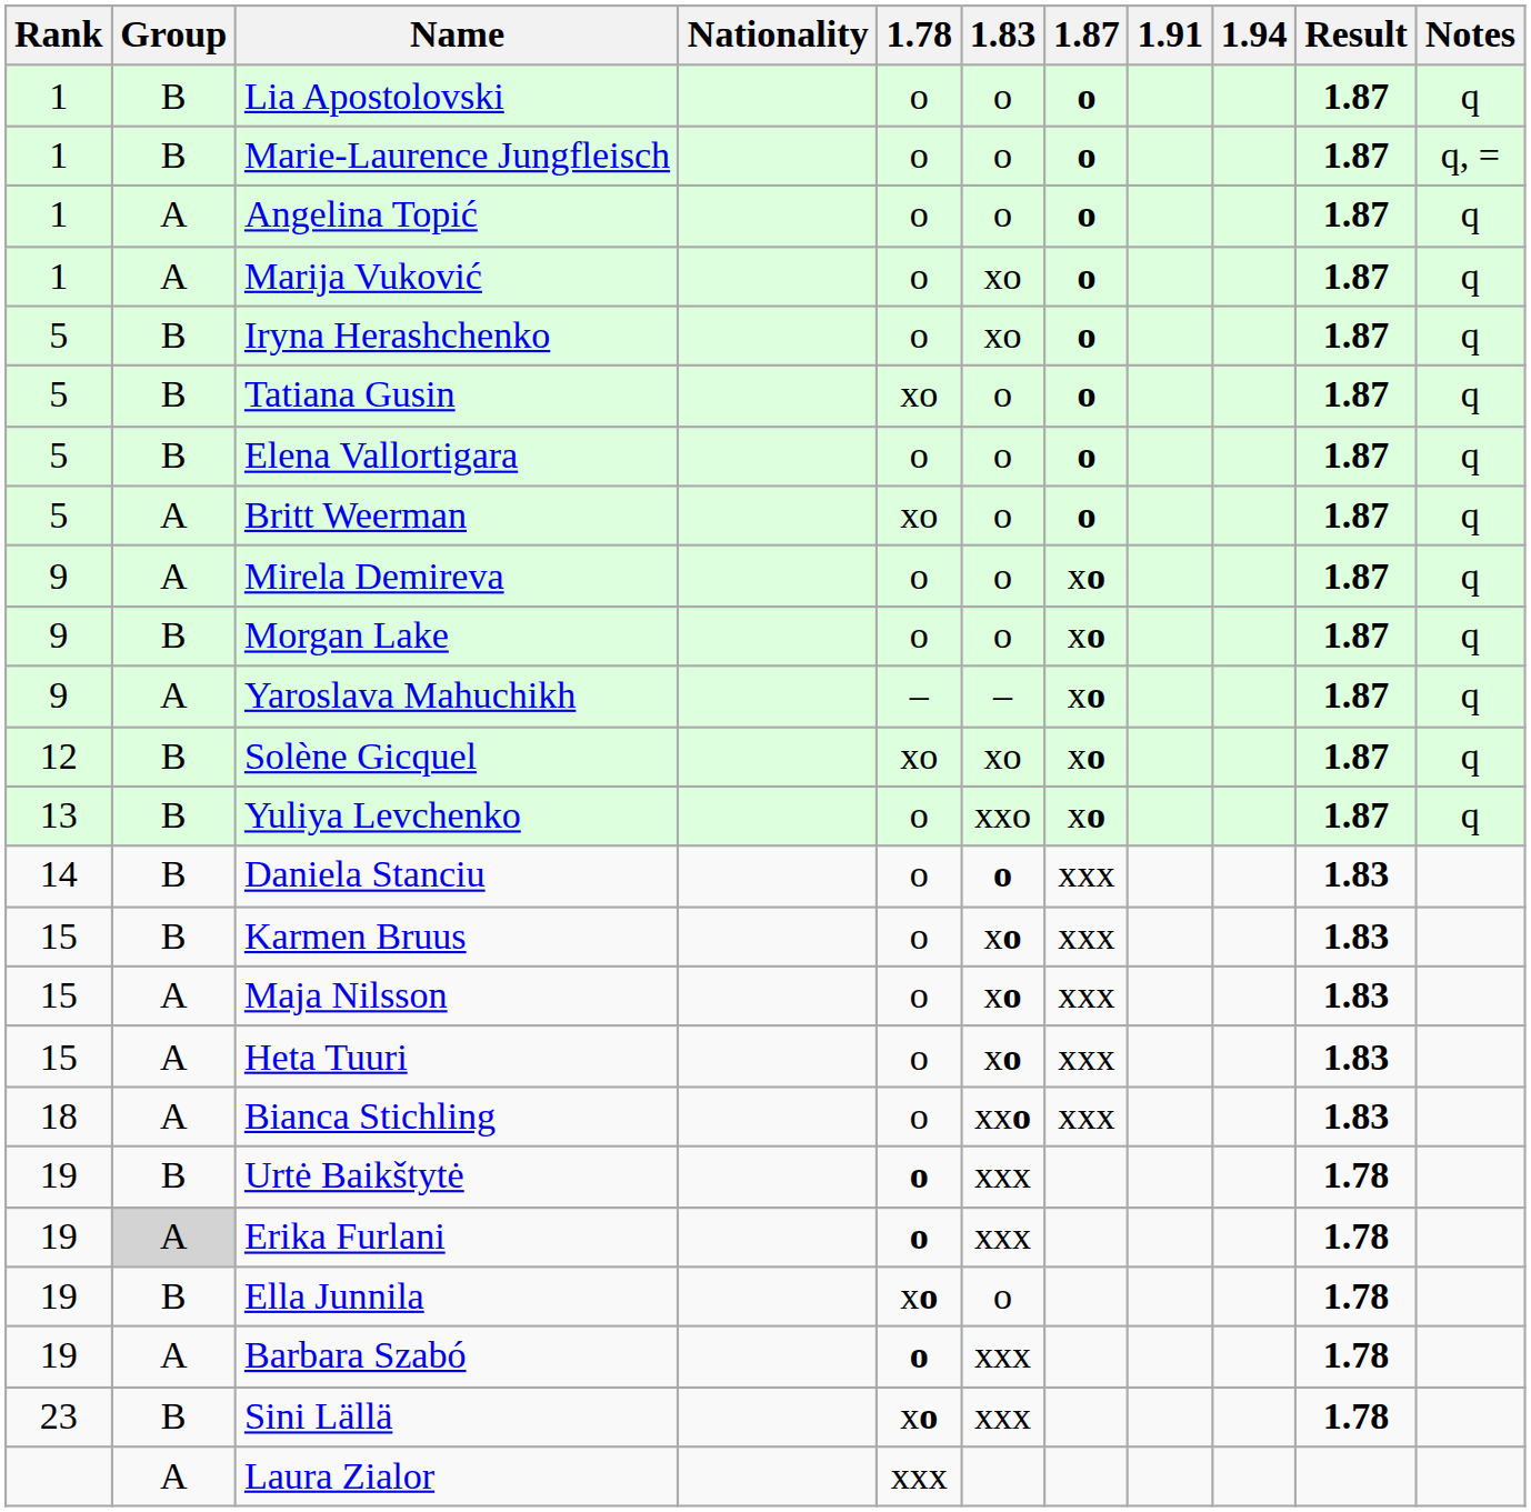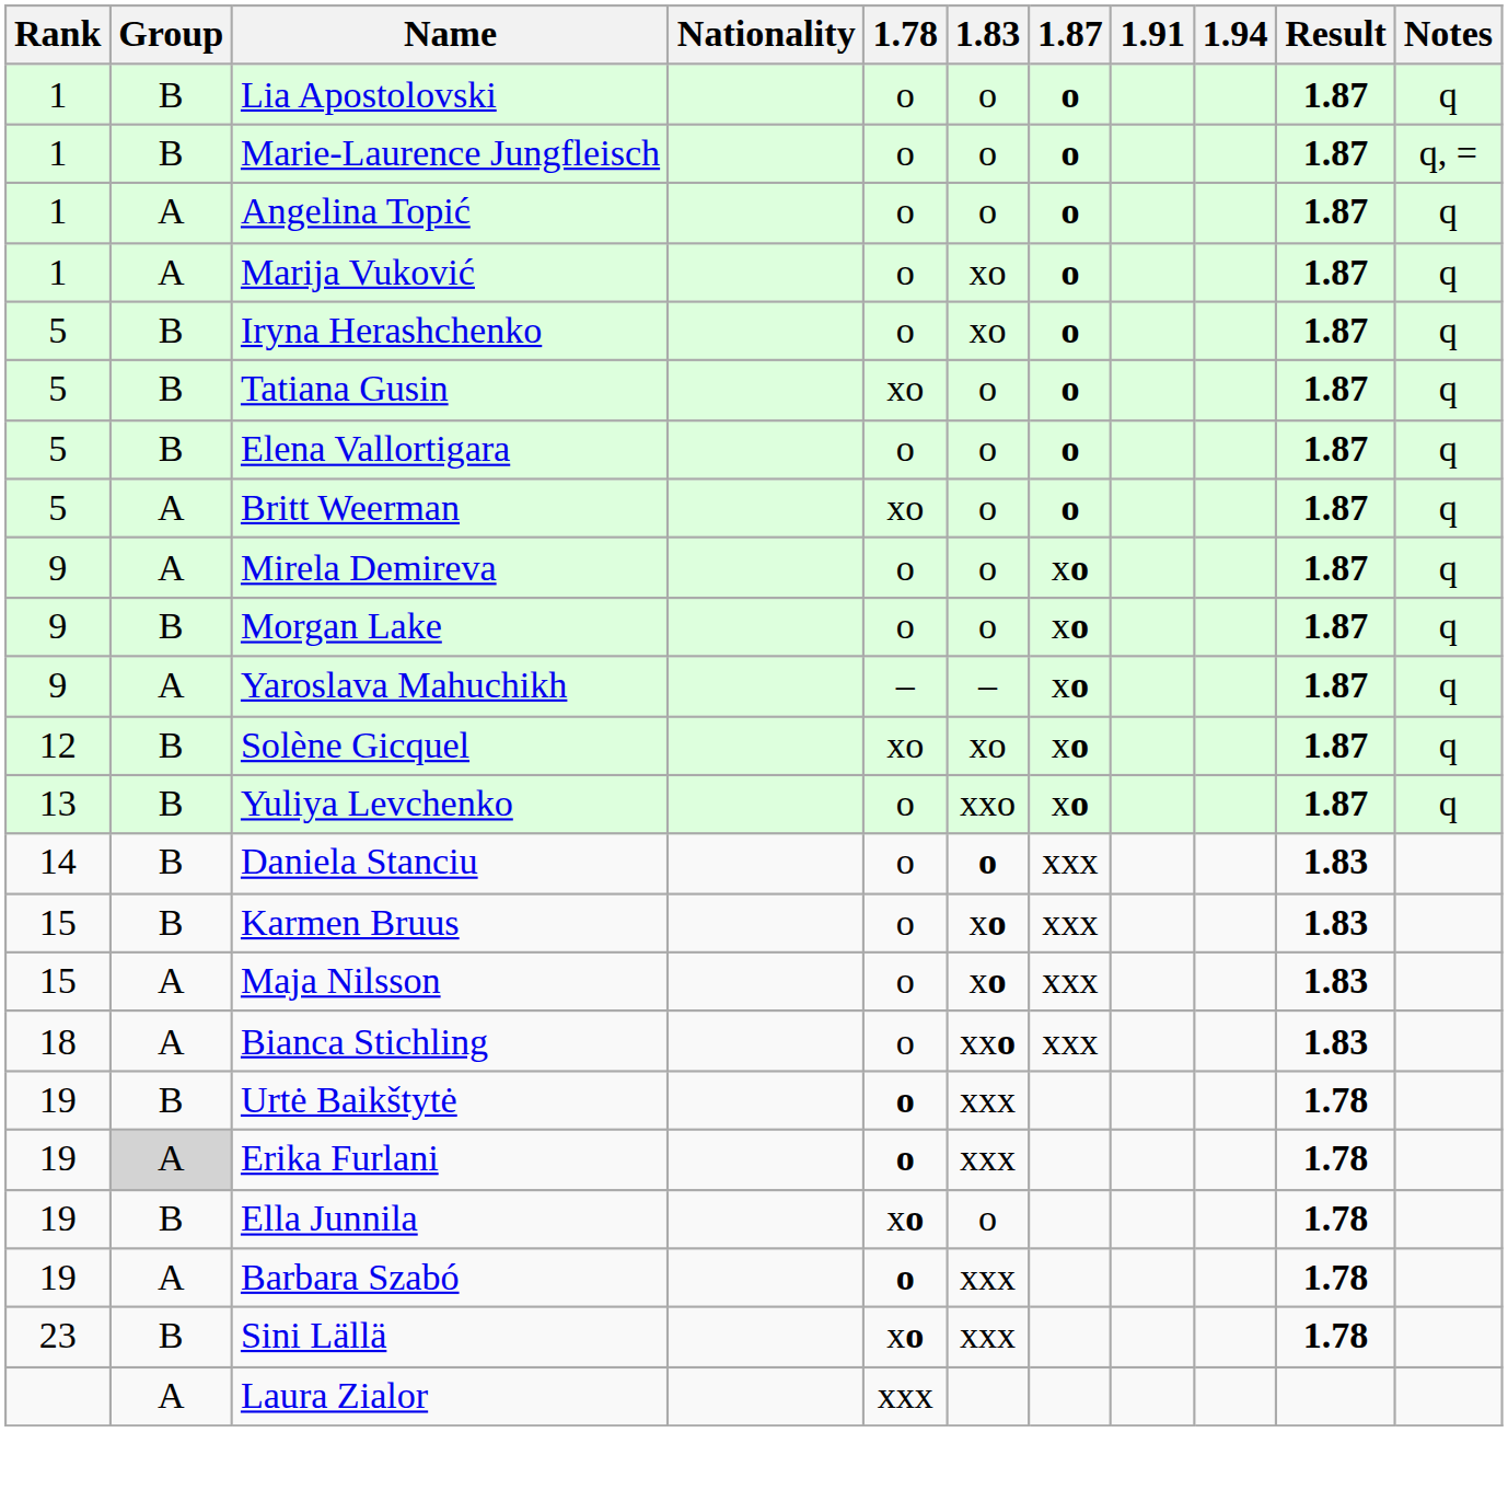- row: 15 | A | Heta Tuuri | o | xo | xxx | 1.83
